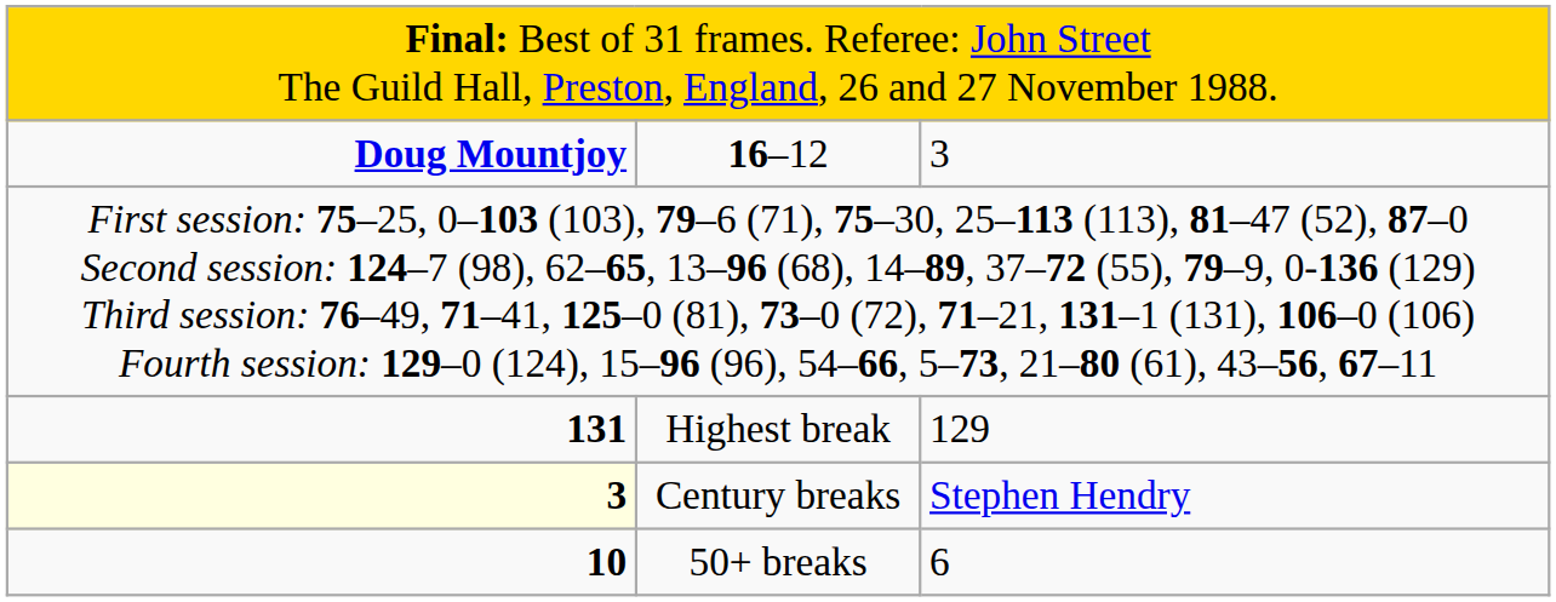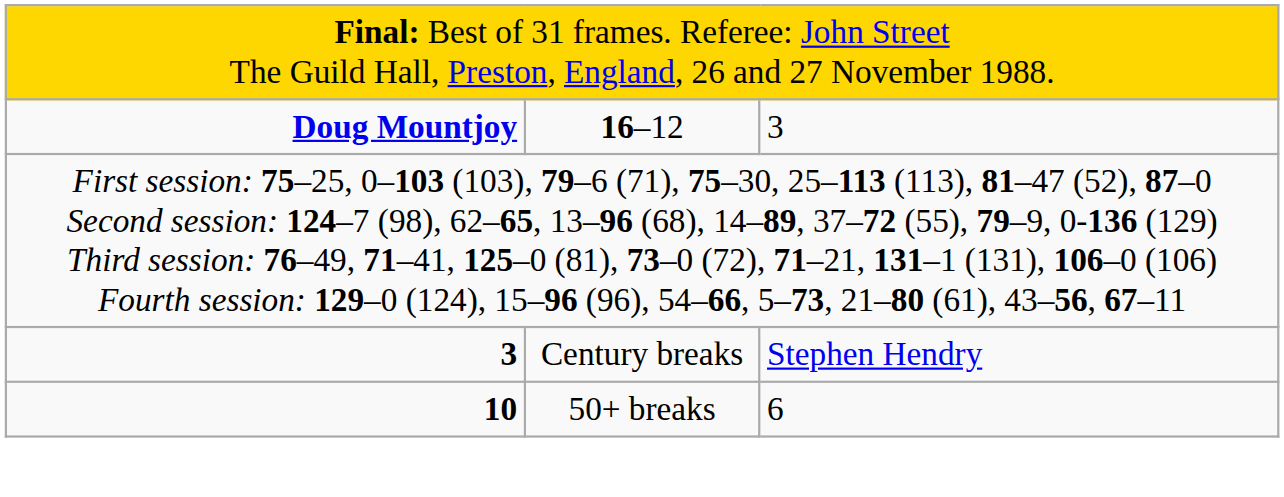- row: 131 | Highest break | 129
Century breaks | column 1: lightyellow background -> no background
